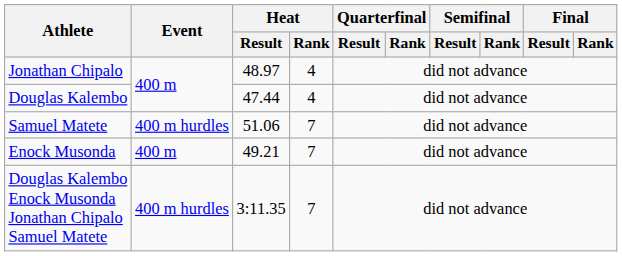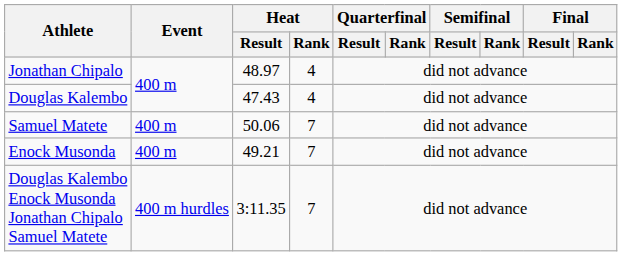Douglas Kalembo | Heat / Result: 47.44 -> 47.43
Samuel Matete | Event: 400 m hurdles -> 400 m
Samuel Matete | Heat / Result: 51.06 -> 50.06
